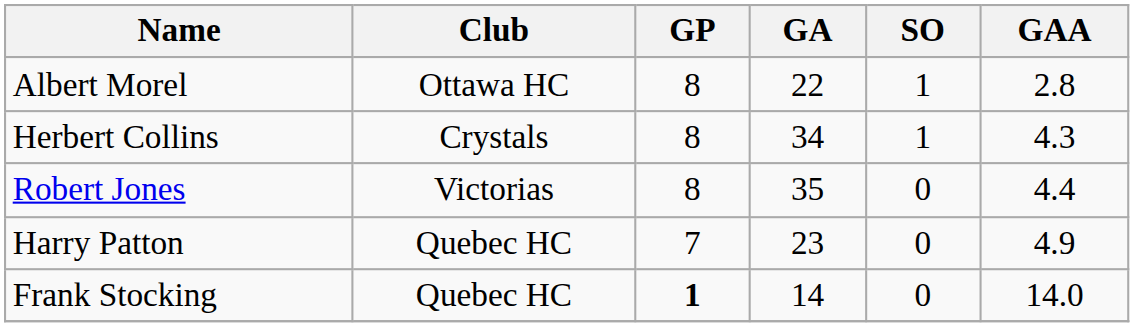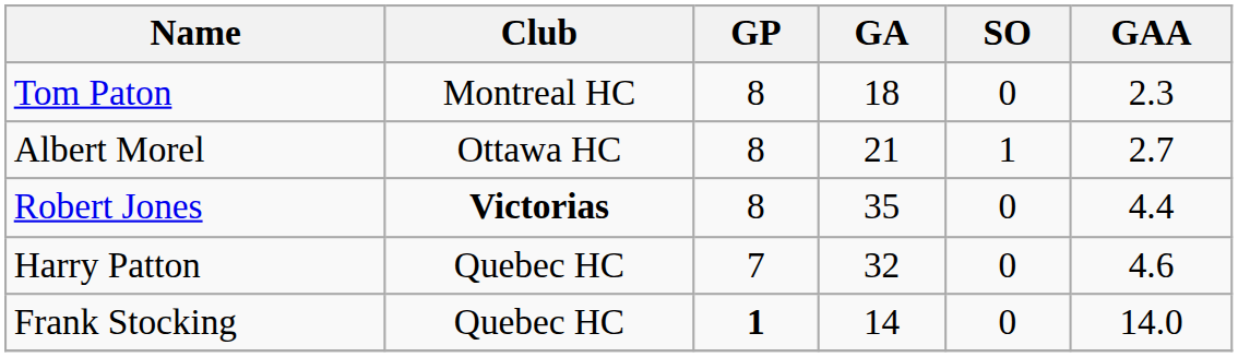+ row: Tom Paton | Montreal HC | 8 | 18 | 0 | 2.3
Albert Morel | GA: 22 -> 21
Albert Morel | GAA: 2.8 -> 2.7
- row: Herbert Collins | Crystals | 8 | 34 | 1 | 4.3
Robert Jones | Club: normal -> bold
Harry Patton | GA: 23 -> 32
Harry Patton | GAA: 4.9 -> 4.6
